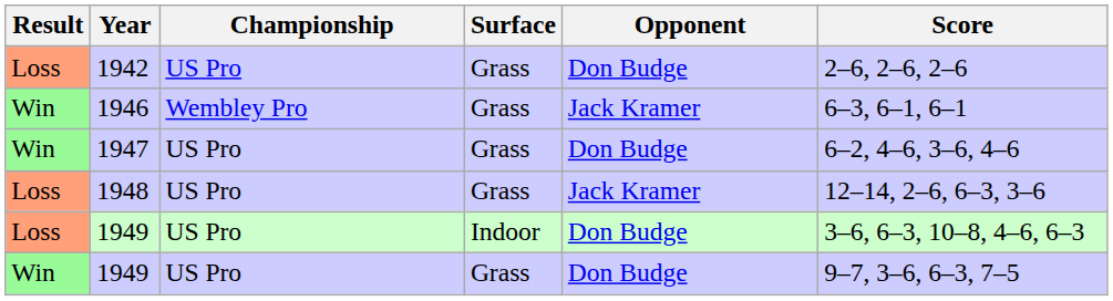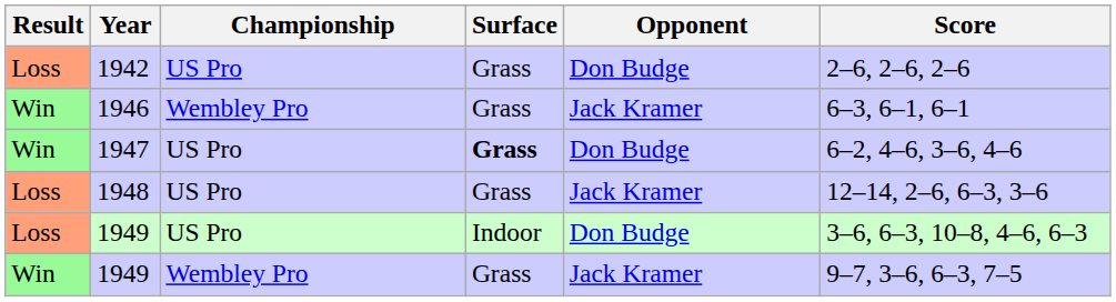1947 | Surface: normal -> bold
Win / 1949 | Championship: US Pro -> Wembley Pro
Win / 1949 | Opponent: Don Budge -> Jack Kramer
